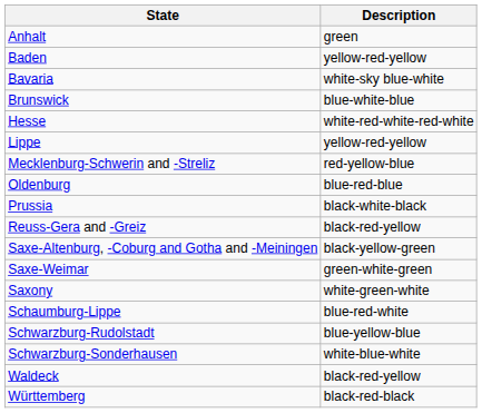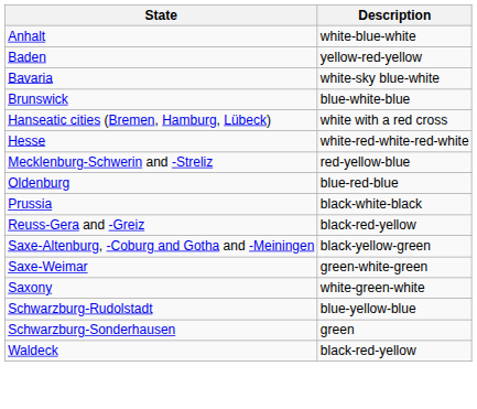Anhalt | Description: green -> white-blue-white
+ row: Hanseatic cities (Bremen, Hamburg, Lübeck) | white with a red cross
- row: Lippe | yellow-red-yellow
- row: Schaumburg-Lippe | blue-red-white
Schwarzburg-Sonderhausen | Description: white-blue-white -> green
- row: Württemberg | black-red-black
